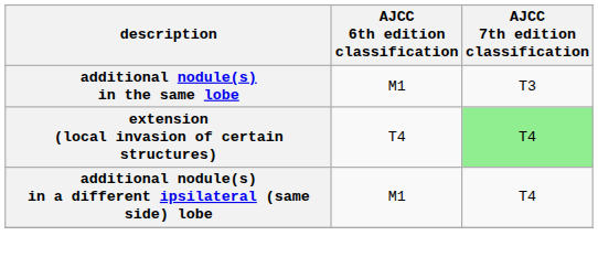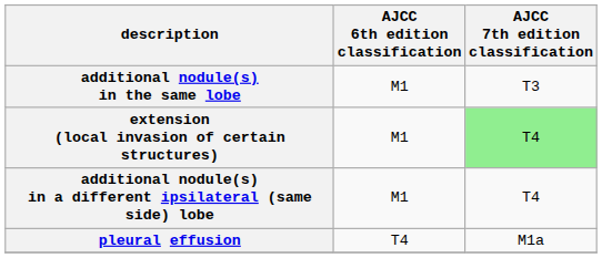extension (local invasion of certain structures) | AJCC 6th edition classification: T4 -> M1
+ row: pleural effusion | T4 | M1a
